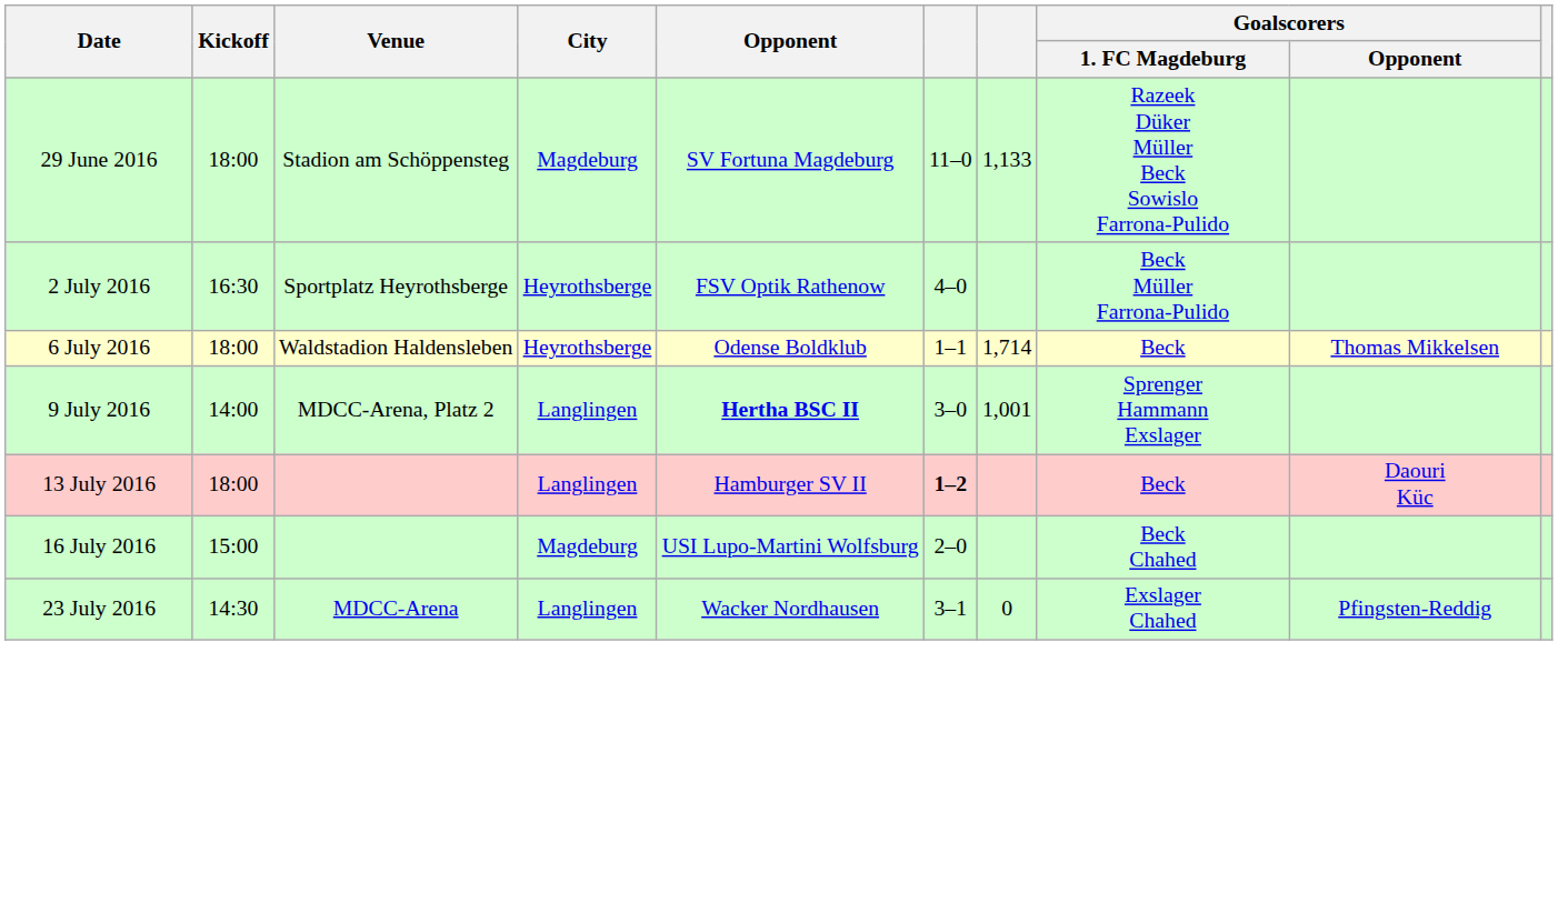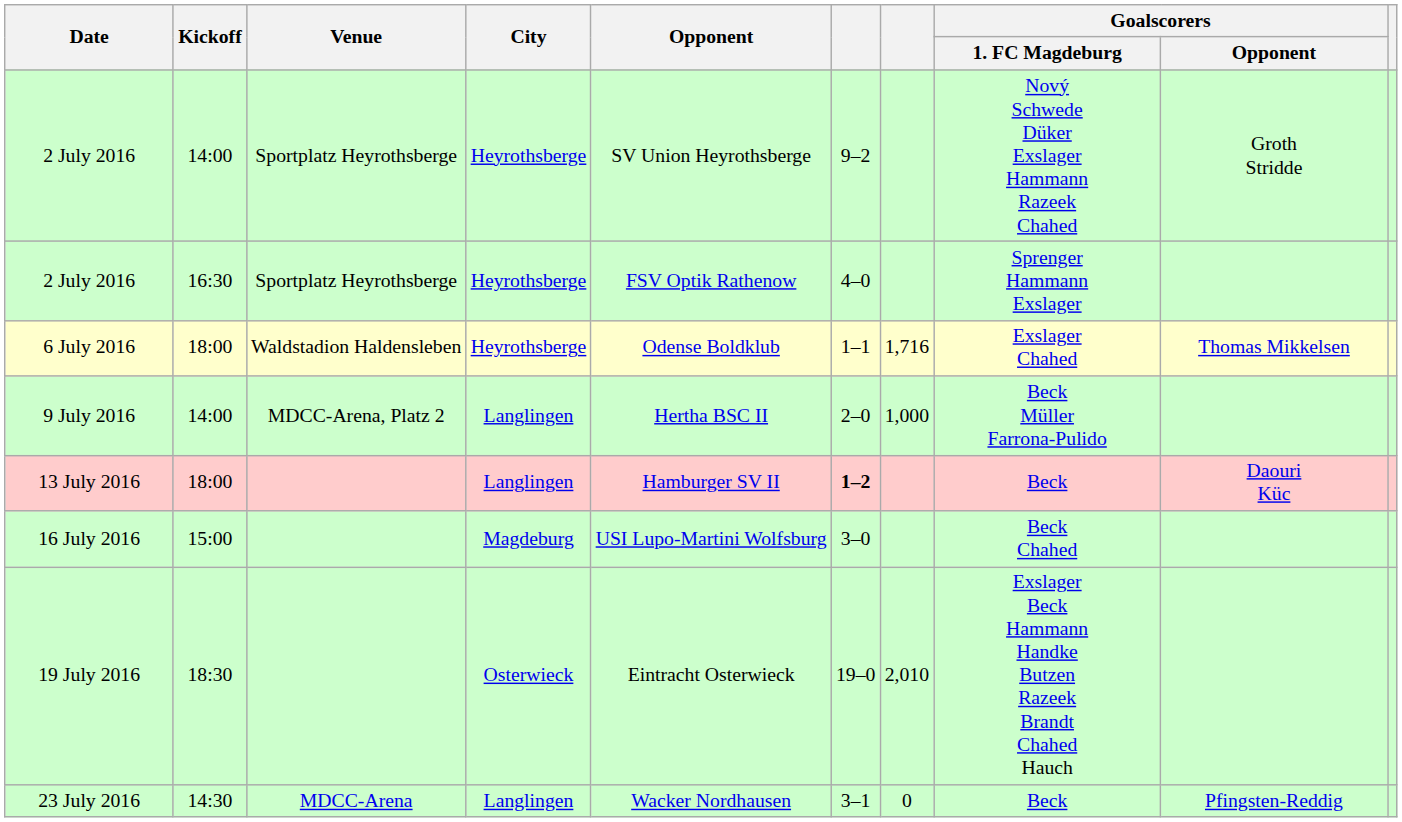- row: 29 June 2016 | 18:00 | Stadion am Schöppensteg | Magdeburg | SV Fortuna Magdeburg | 11–0 | 1,133 | Razeek Düker Müller Beck Sowislo Farrona-Pulido
+ row: 2 July 2016 | 14:00 | Sportplatz Heyrothsberge | Heyrothsberge | SV Union Heyrothsberge | 9–2 | Nový Schwede Düker Exslager Hammann Razeek Chahed | Groth Stridde
2 July 2016 / 16:30 | Goalscorers / 1. FC Magdeburg: Beck Müller Farrona-Pulido -> Sprenger Hammann Exslager
6 July 2016 | column 7: 1,714 -> 1,716
6 July 2016 | Goalscorers / 1. FC Magdeburg: Beck -> Exslager Chahed
9 July 2016 | Opponent: bold -> normal
9 July 2016 | column 6: 3–0 -> 2–0
9 July 2016 | column 7: 1,001 -> 1,000
9 July 2016 | Goalscorers / 1. FC Magdeburg: Sprenger Hammann Exslager -> Beck Müller Farrona-Pulido
16 July 2016 | column 6: 2–0 -> 3–0
+ row: 19 July 2016 | 18:30 | Osterwieck | Eintracht Osterwieck | 19–0 | 2,010 | Exslager Beck Hammann Handke Butzen Razeek Brandt Chahed Hauch
23 July 2016 | Goalscorers / 1. FC Magdeburg: Exslager Chahed -> Beck
